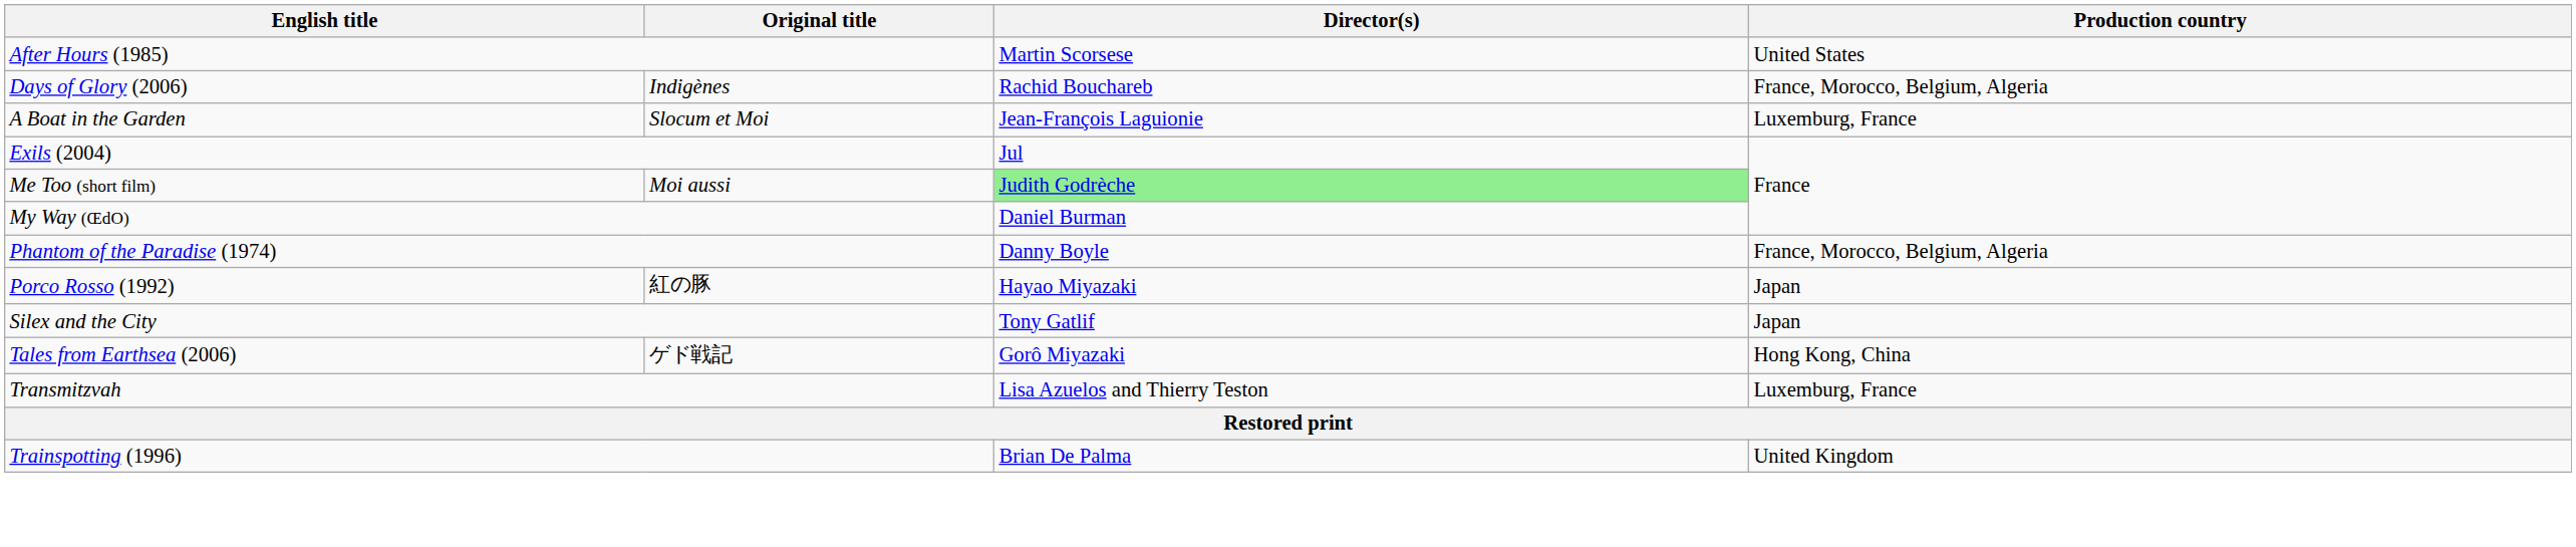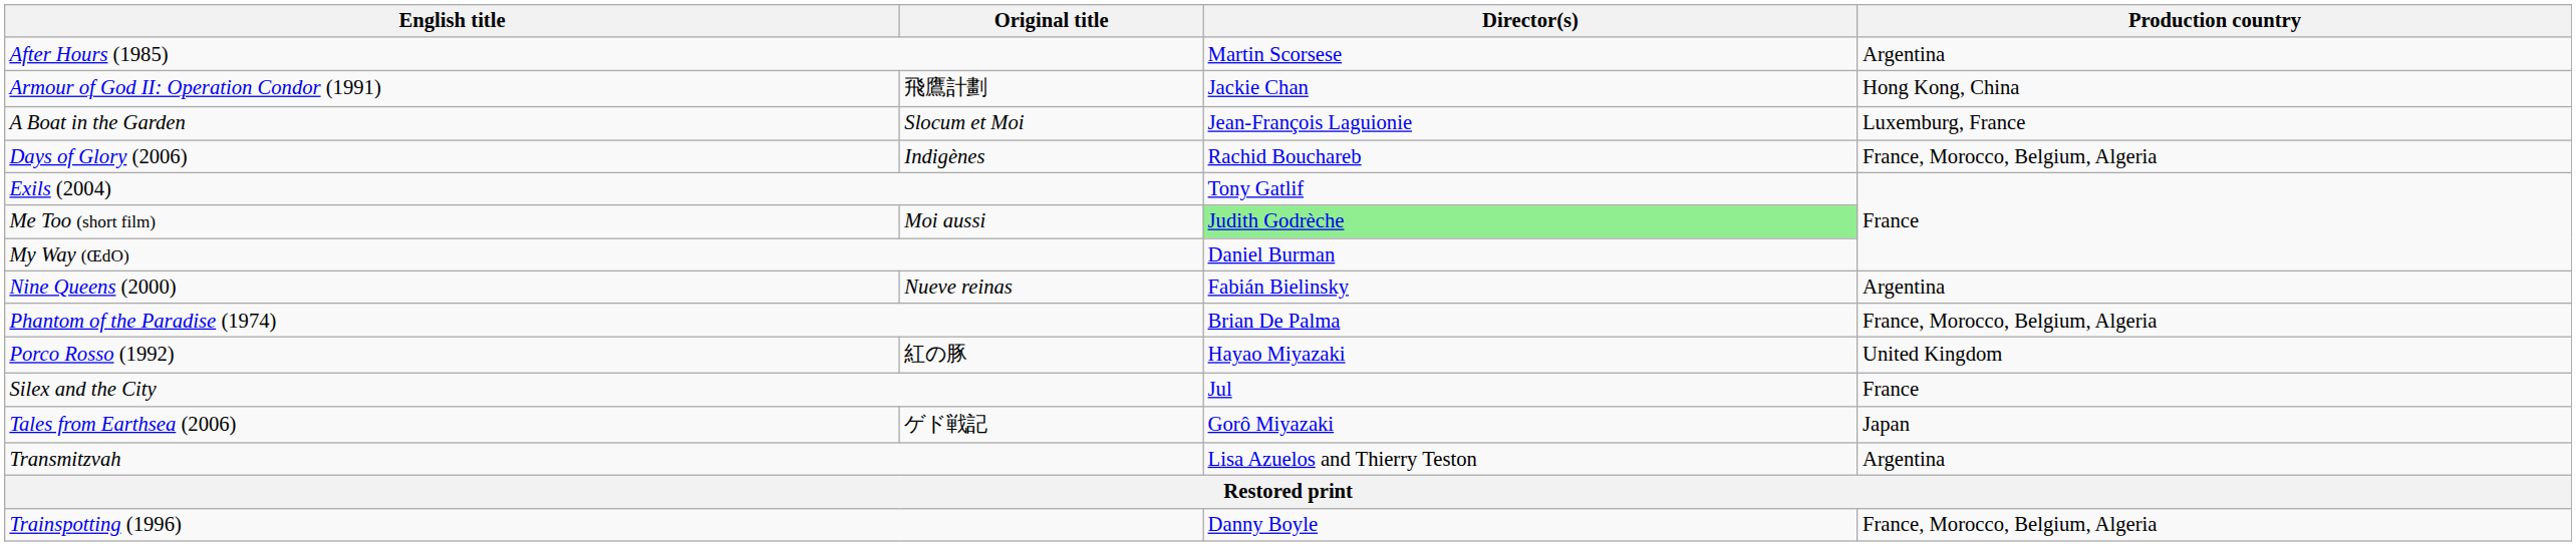After Hours (1985) | Production country: United States -> Argentina
+ row: Armour of God II: Operation Condor (1991) | 飛鷹計劃 | Jackie Chan | Hong Kong, China
rows swapped: A Boat in the Garden <-> Days of Glory (2006)
Exils (2004) | Director(s): Jul -> Tony Gatlif
+ row: Nine Queens (2000) | Nueve reinas | Fabián Bielinsky | Argentina
Phantom of the Paradise (1974) | Director(s): Danny Boyle -> Brian De Palma
Porco Rosso (1992) | Production country: Japan -> United Kingdom
Silex and the City | Director(s): Tony Gatlif -> Jul
Silex and the City | Production country: Japan -> France
Tales from Earthsea (2006) | Production country: Hong Kong, China -> Japan
Transmitzvah | Production country: Luxemburg, France -> Argentina
Trainspotting (1996) | Director(s): Brian De Palma -> Danny Boyle
Trainspotting (1996) | Production country: United Kingdom -> France, Morocco, Belgium, Algeria
